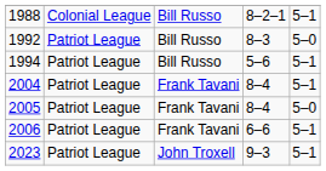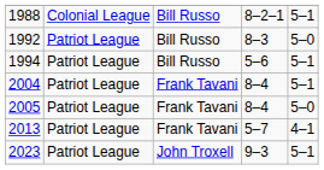- row: 2006 | Patriot League | Frank Tavani | 6–6 | 5–1
+ row: 2013 | Patriot League | Frank Tavani | 5–7 | 4–1
